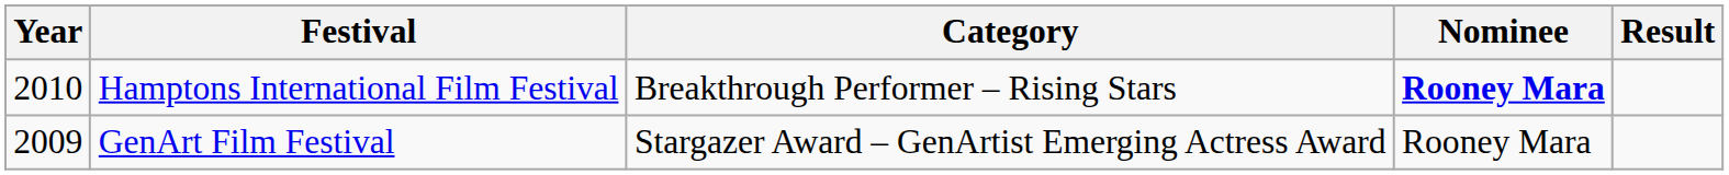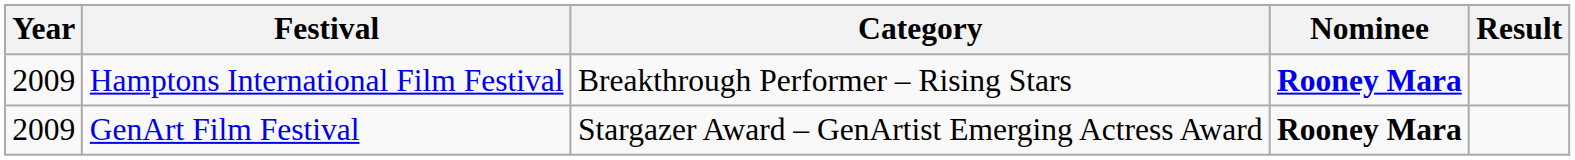Hamptons International Film Festival | Year: 2010 -> 2009
GenArt Film Festival | Nominee: normal -> bold
